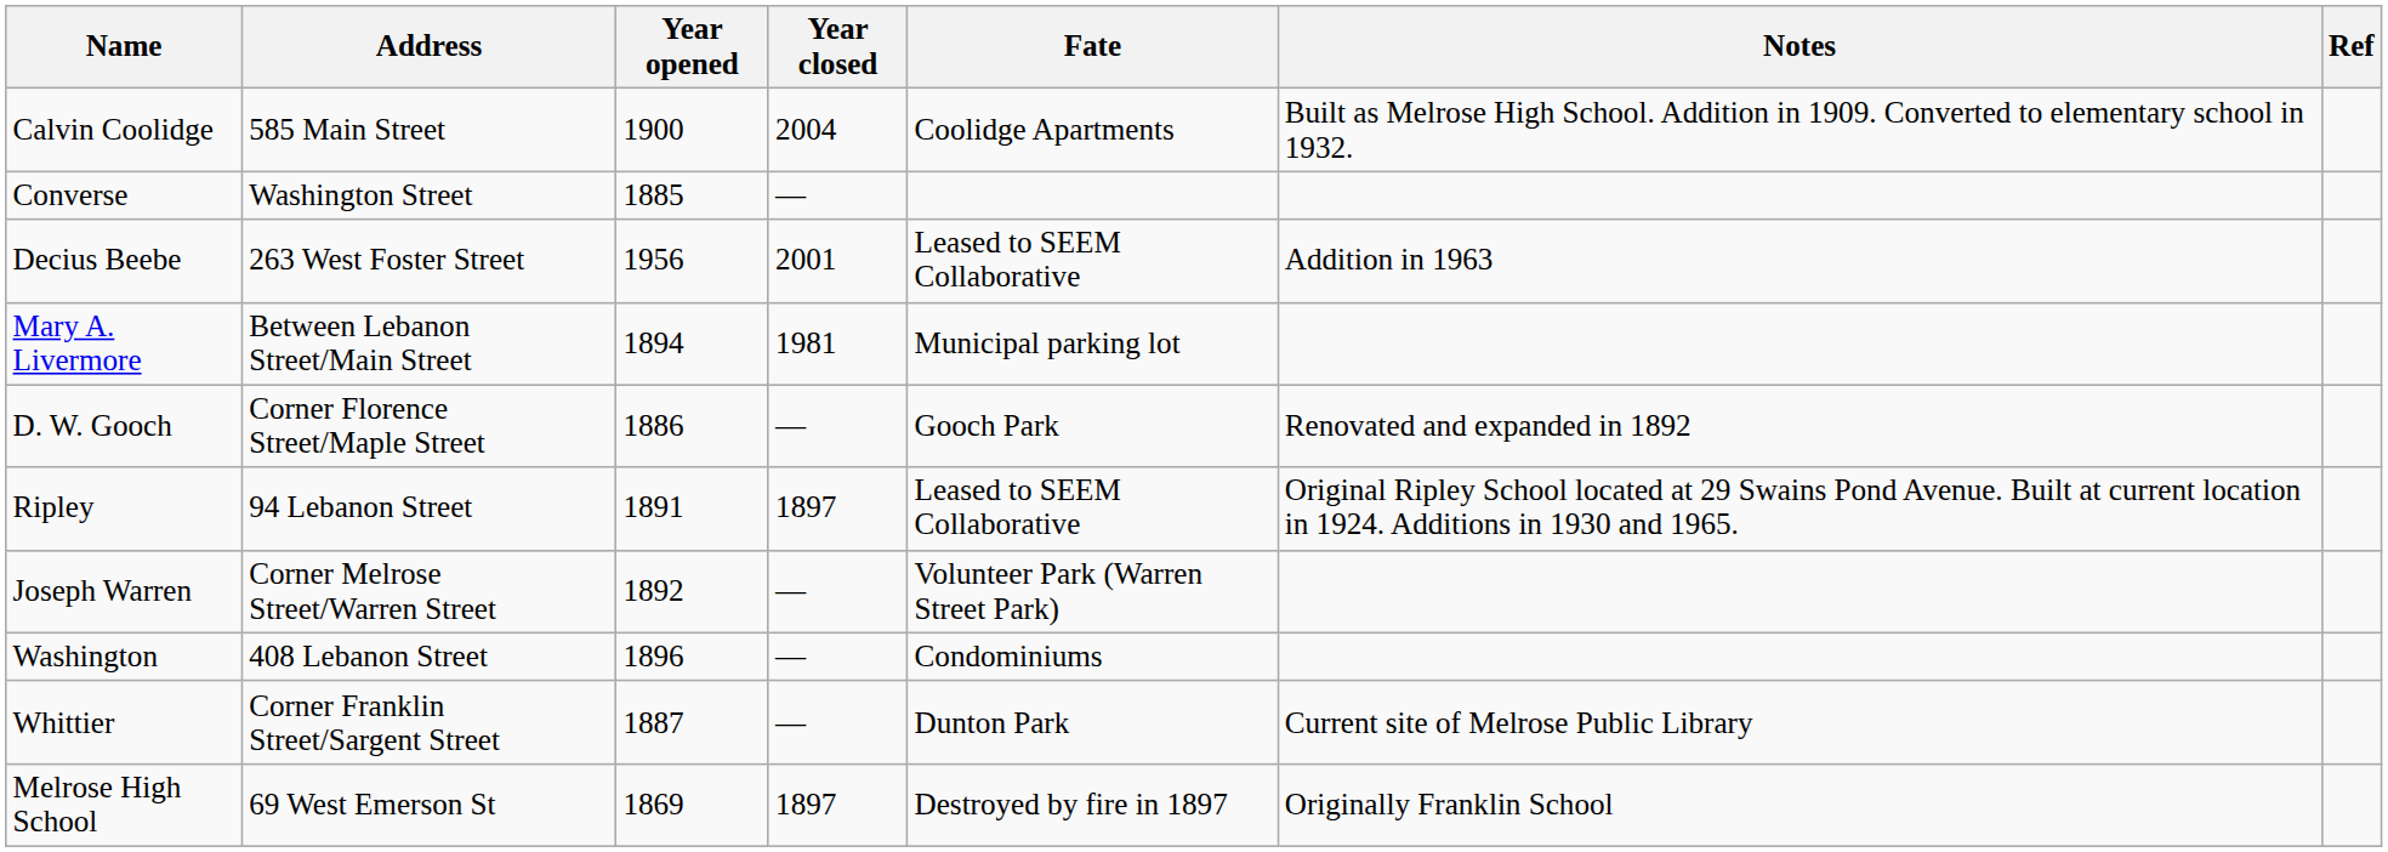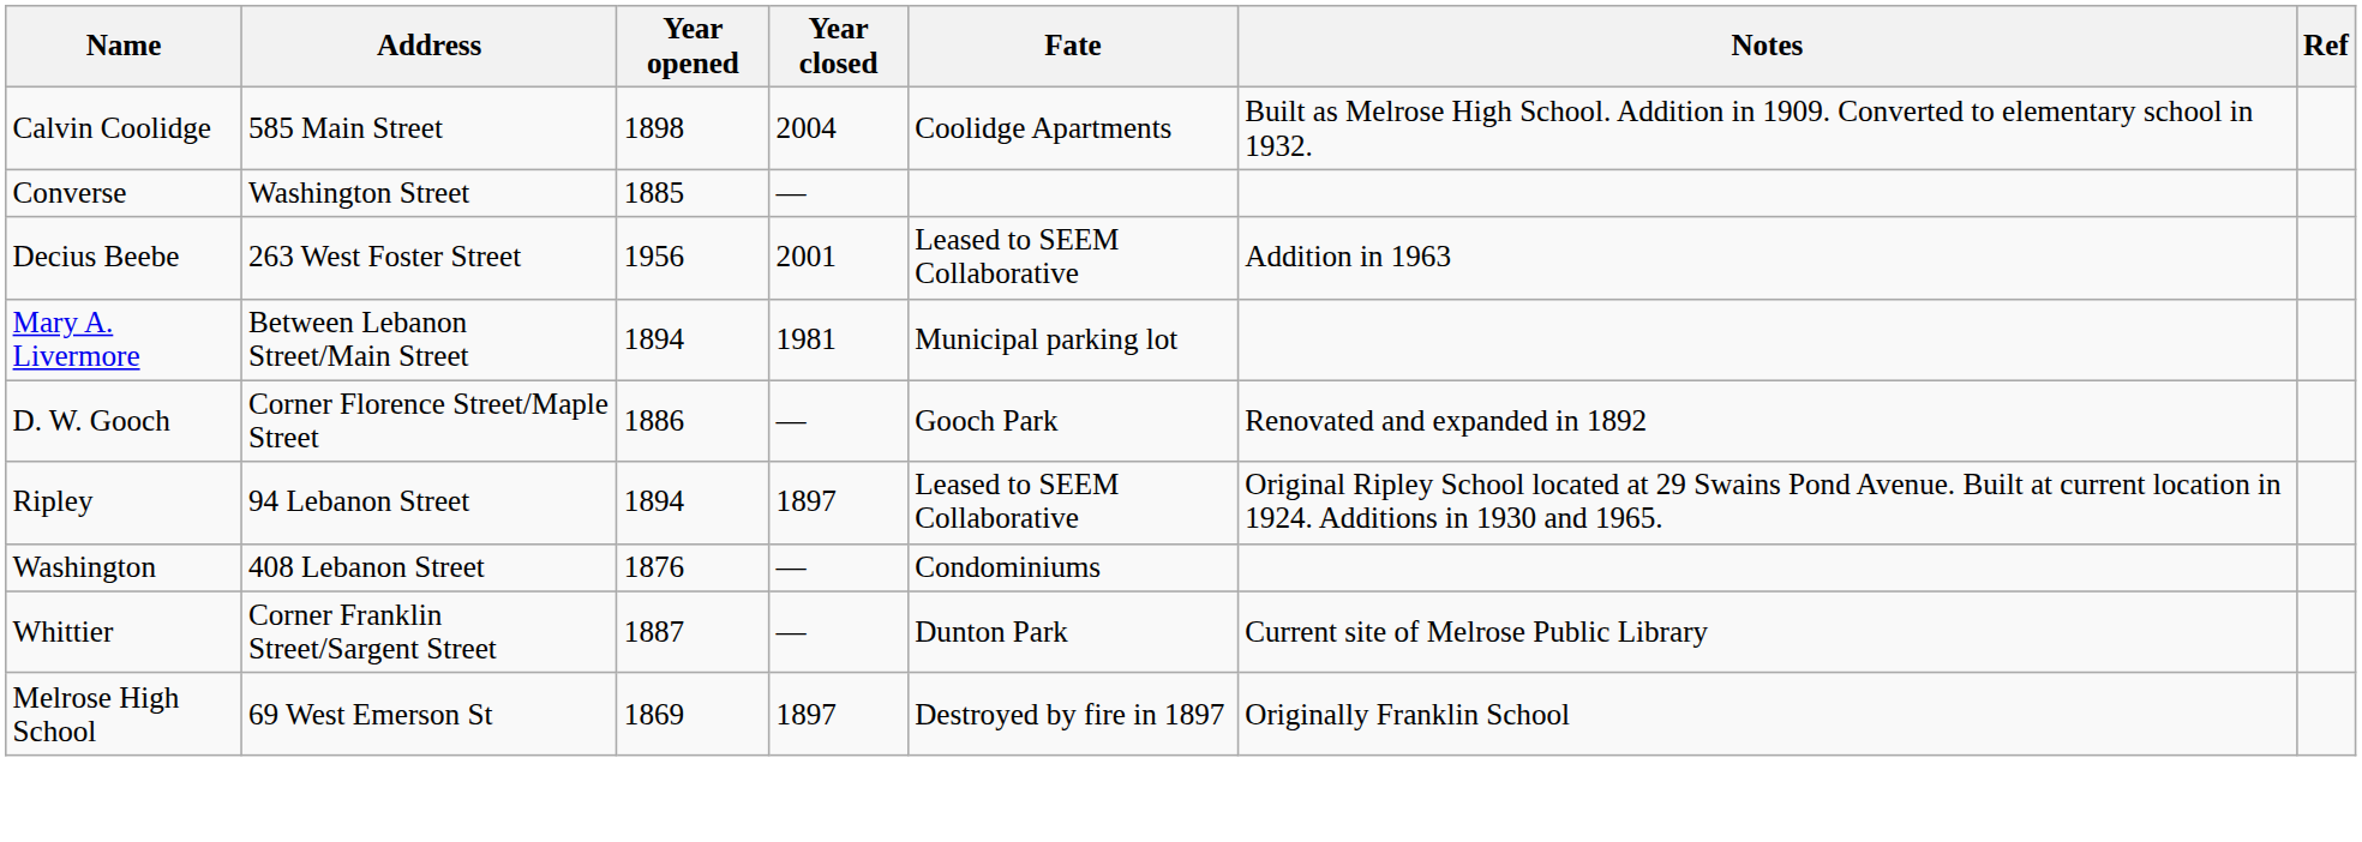Calvin Coolidge | Year opened: 1900 -> 1898
Ripley | Year opened: 1891 -> 1894
- row: Joseph Warren | Corner Melrose Street/Warren Street | 1892 | — | Volunteer Park (Warren Street Park)
Washington | Year opened: 1896 -> 1876
